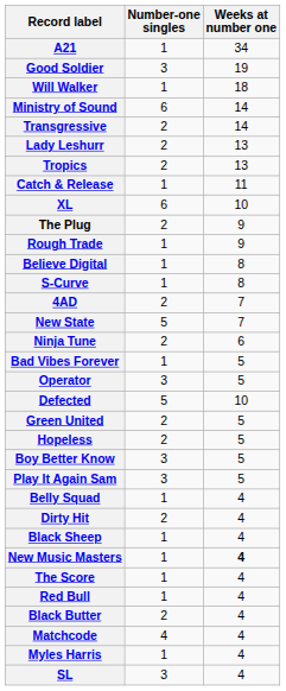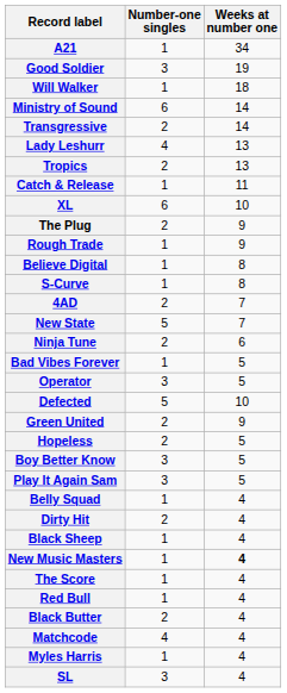Lady Leshurr | Number-one singles: 2 -> 4
Green United | Weeks at number one: 5 -> 9
